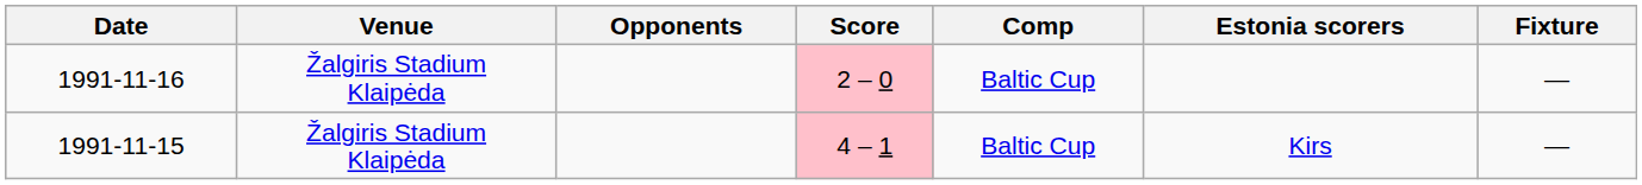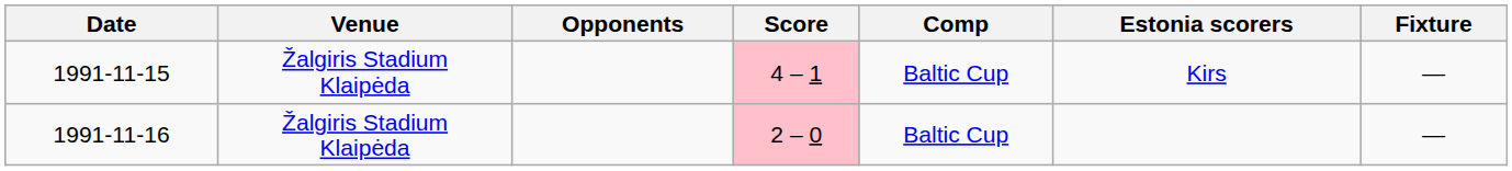rows swapped: 1991-11-15 <-> 1991-11-16
